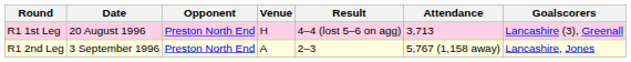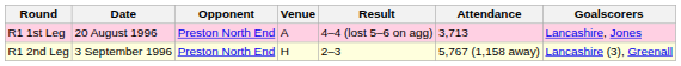R1 1st Leg | Venue: H -> A
R1 1st Leg | Goalscorers: Lancashire (3), Greenall -> Lancashire, Jones
R1 2nd Leg | Venue: A -> H
R1 2nd Leg | Goalscorers: Lancashire, Jones -> Lancashire (3), Greenall
